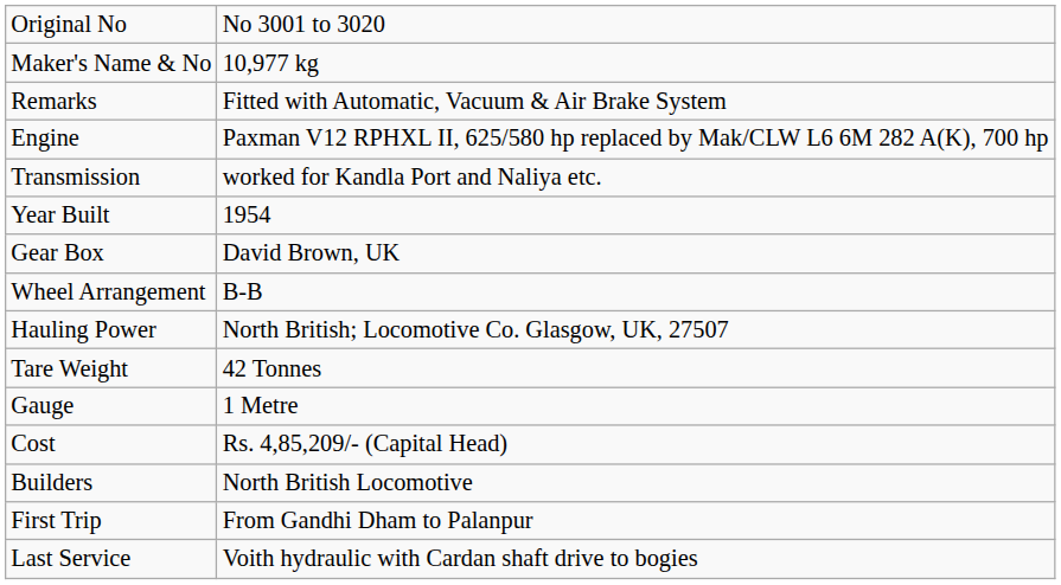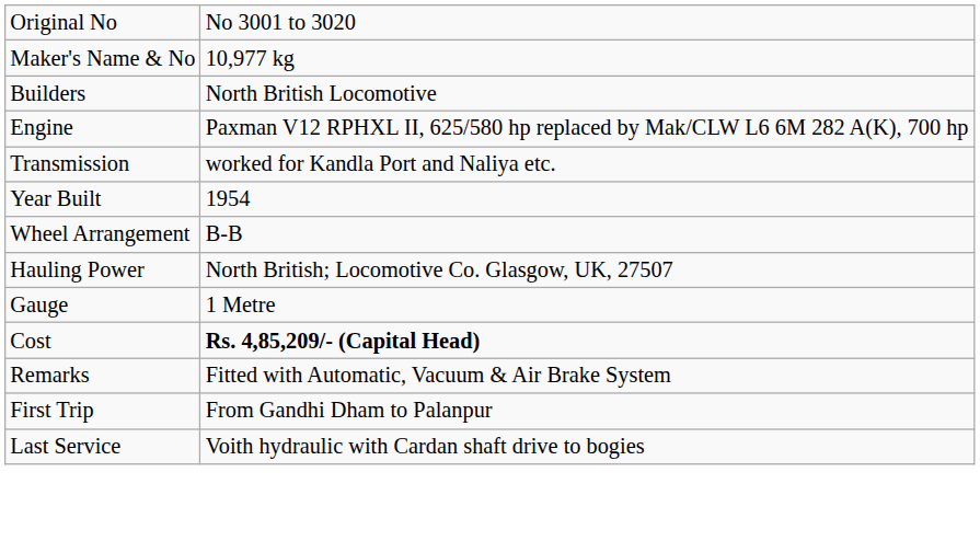rows swapped: Builders <-> Remarks
- row: Gear Box | David Brown, UK
- row: Tare Weight | 42 Tonnes
Cost | column 2: normal -> bold
